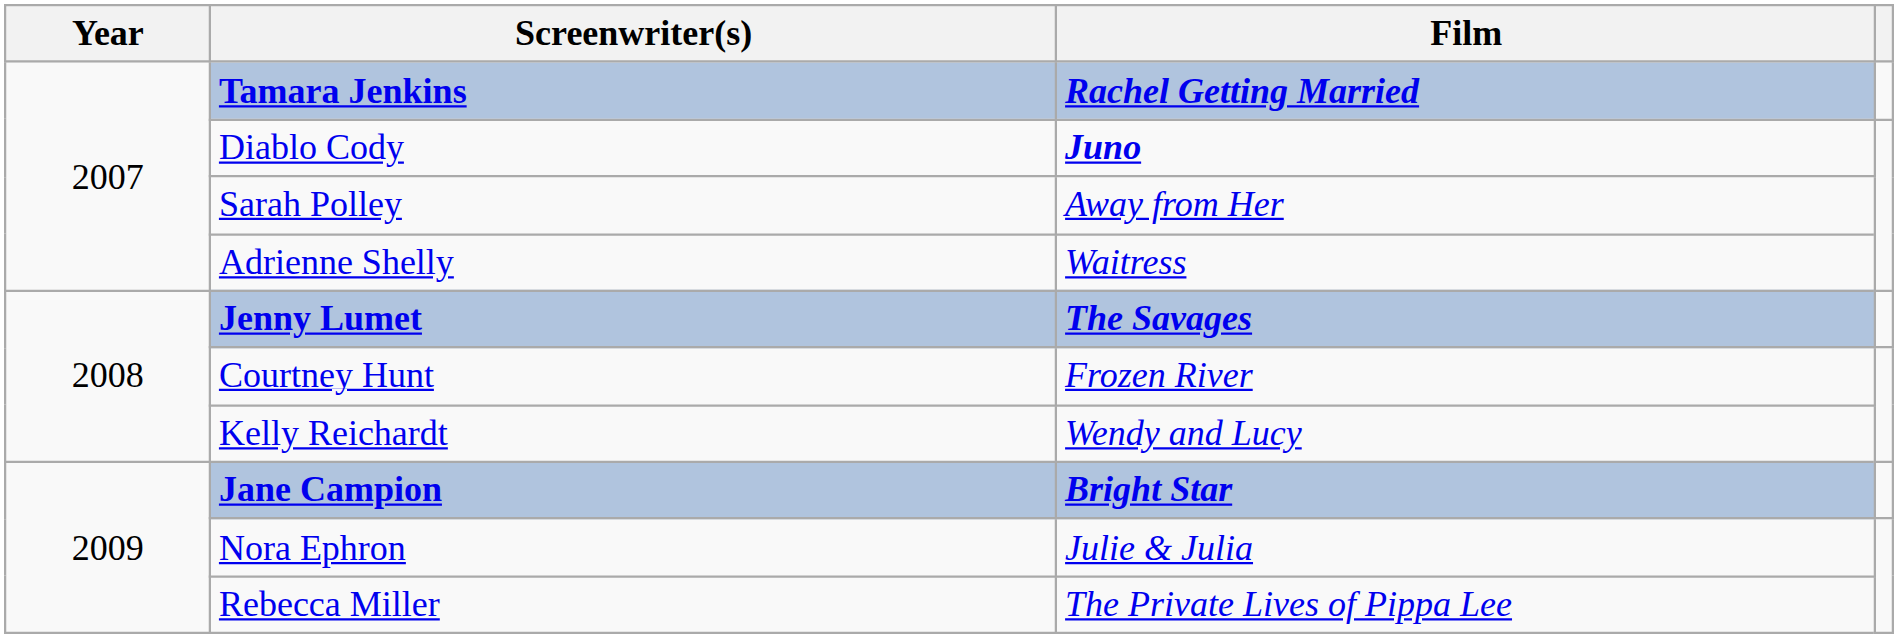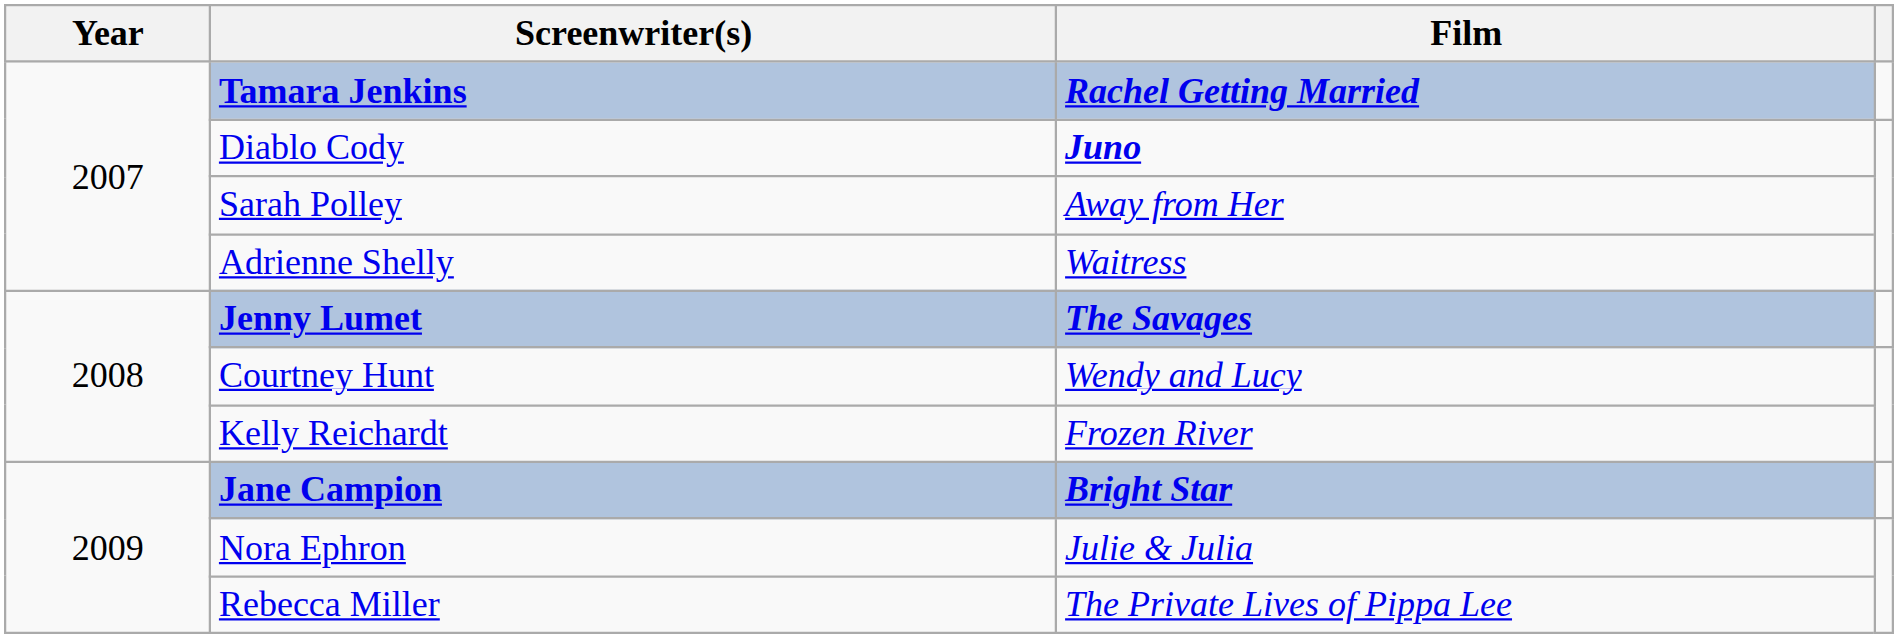Courtney Hunt | Film: Frozen River -> Wendy and Lucy
Kelly Reichardt | Film: Wendy and Lucy -> Frozen River
